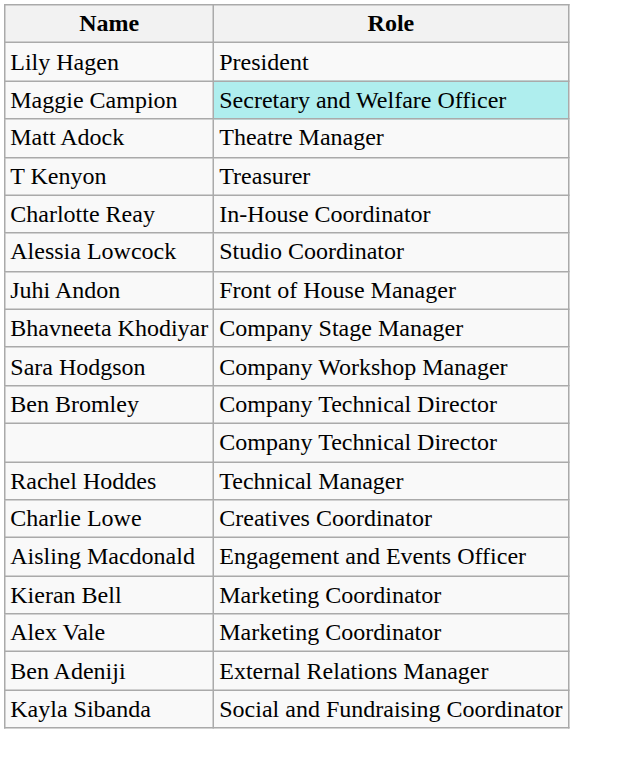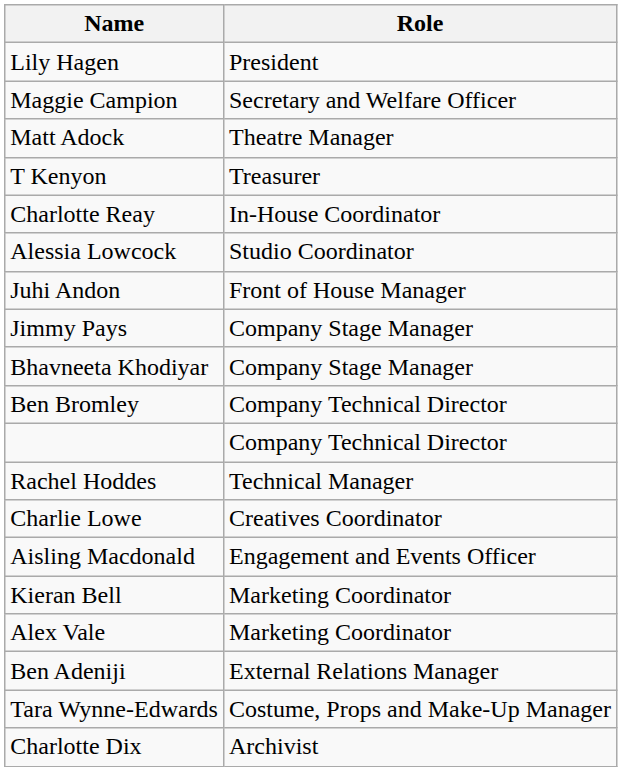Maggie Campion | Role: paleturquoise background -> no background
+ row: Jimmy Pays | Company Stage Manager
- row: Sara Hodgson | Company Workshop Manager
+ row: Tara Wynne-Edwards | Costume, Props and Make-Up Manager
- row: Kayla Sibanda | Social and Fundraising Coordinator
+ row: Charlotte Dix | Archivist
